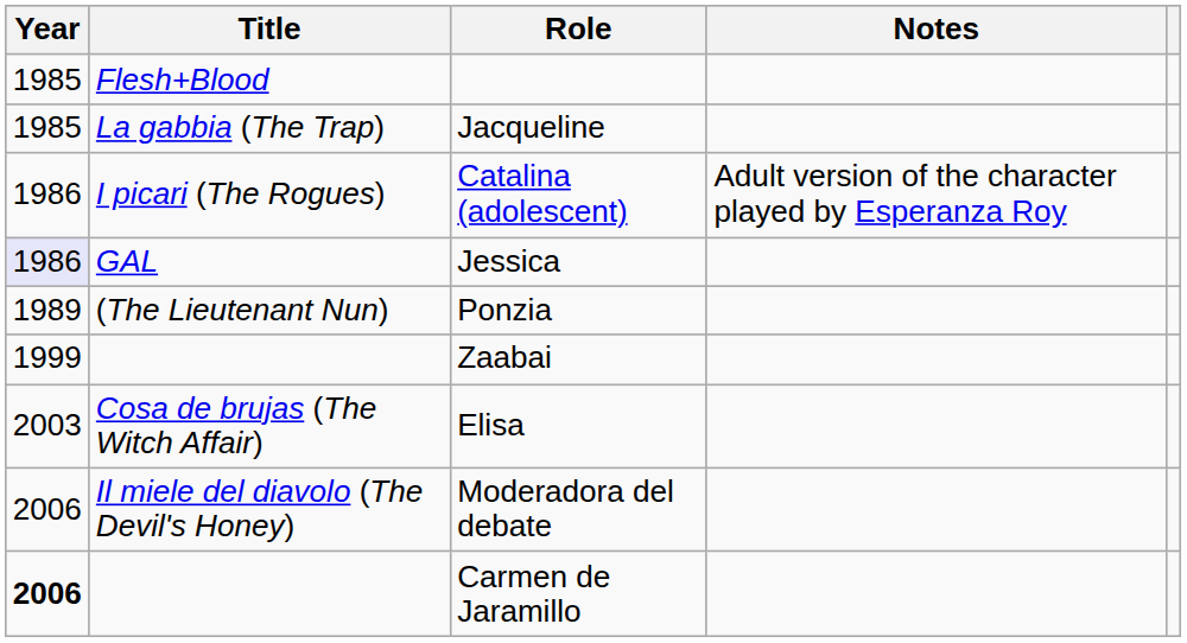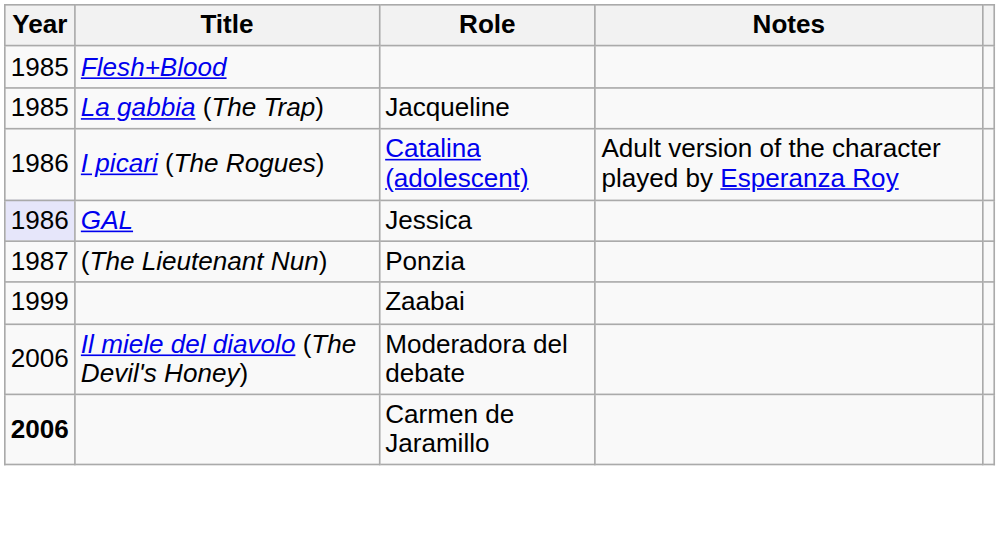Ponzia | Year: 1989 -> 1987
- row: 2003 | Cosa de brujas (The Witch Affair) | Elisa
